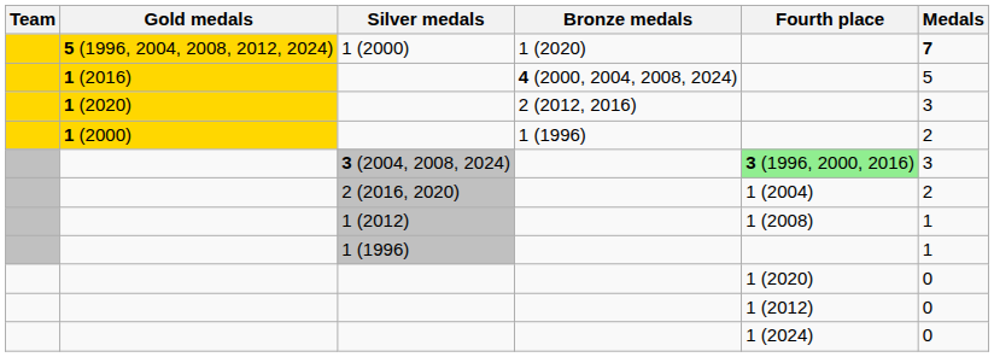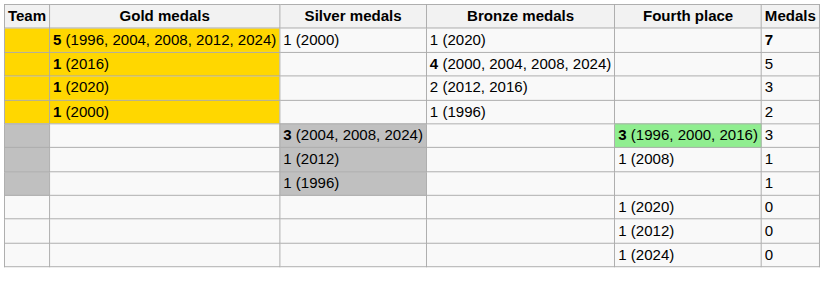- row: 2 (2016, 2020) | 1 (2004) | 2
